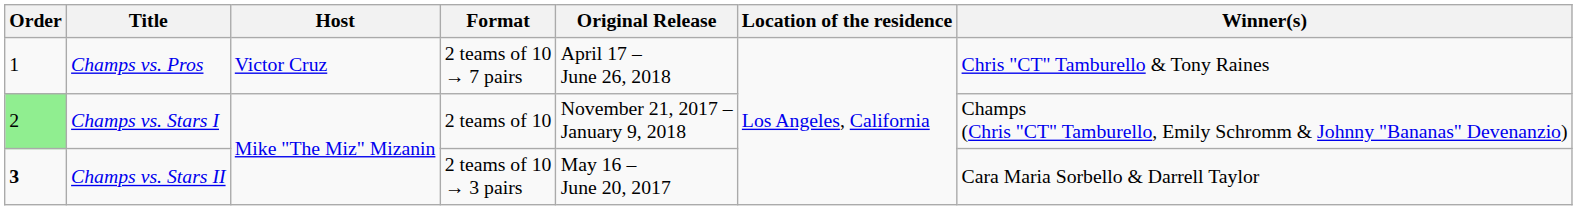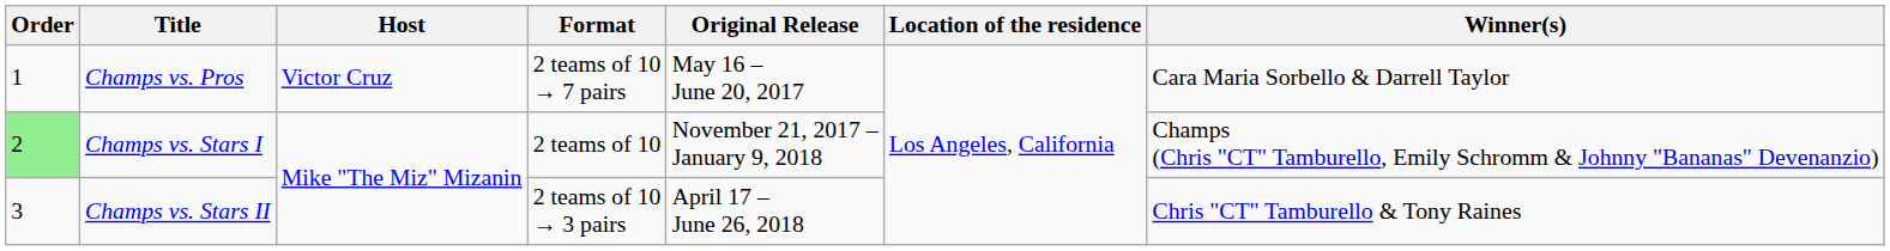Champs vs. Pros | Original Release: April 17 – June 26, 2018 -> May 16 – June 20, 2017
Champs vs. Pros | Winner(s): Chris "CT" Tamburello & Tony Raines -> Cara Maria Sorbello & Darrell Taylor
Champs vs. Stars II | Order: bold -> normal
Champs vs. Stars II | Original Release: May 16 – June 20, 2017 -> April 17 – June 26, 2018
Champs vs. Stars II | Winner(s): Cara Maria Sorbello & Darrell Taylor -> Chris "CT" Tamburello & Tony Raines
